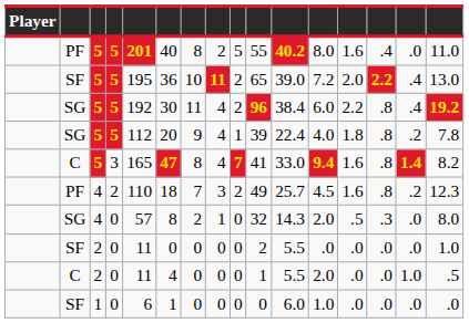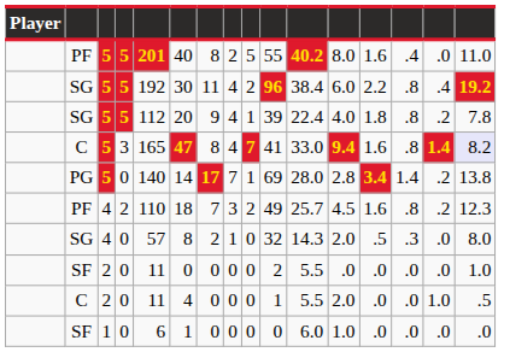- row: SF | 5 | 5 | 195 | 36 | 10 | 11 | 2 | 65 | 39.0 | 7.2 | 2.0 | 2.2 | .4 | 13.0
C / 5 | column 16: no background -> lavender background
+ row: PG | 5 | 0 | 140 | 14 | 17 | 7 | 1 | 69 | 28.0 | 2.8 | 3.4 | 1.4 | .2 | 13.8
